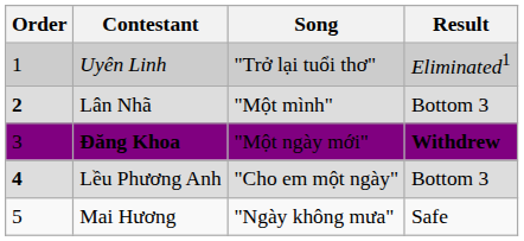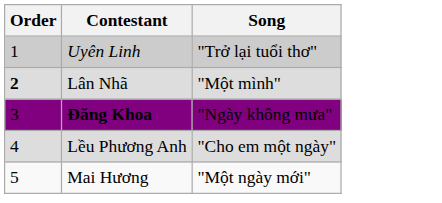- column: Result | Eliminated1 | Bottom 3 | Withdrew | Bottom 3 | Safe
Đăng Khoa | Song: "Một ngày mới" -> "Ngày không mưa"
Lều Phương Anh | Order: bold -> normal
Mai Hương | Song: "Ngày không mưa" -> "Một ngày mới"
